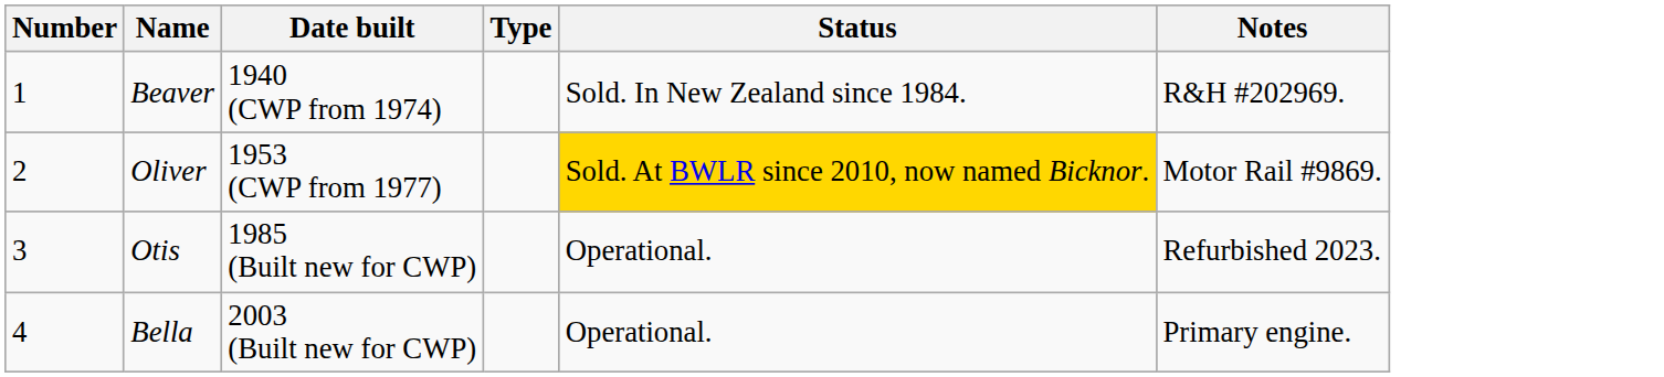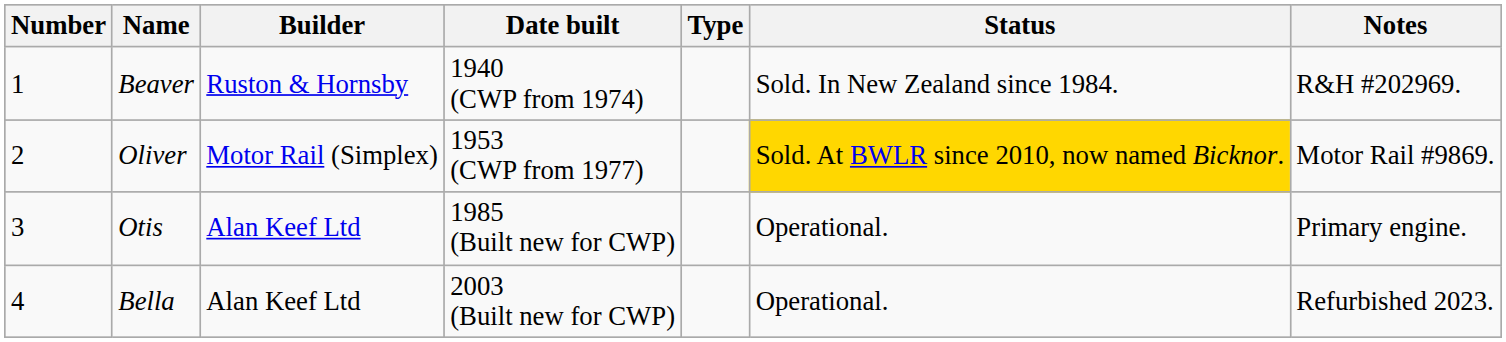+ column: Builder | Ruston & Hornsby | Motor Rail (Simplex) | Alan Keef Ltd | Alan Keef Ltd
Otis | Notes: Refurbished 2023. -> Primary engine.
Bella | Notes: Primary engine. -> Refurbished 2023.
